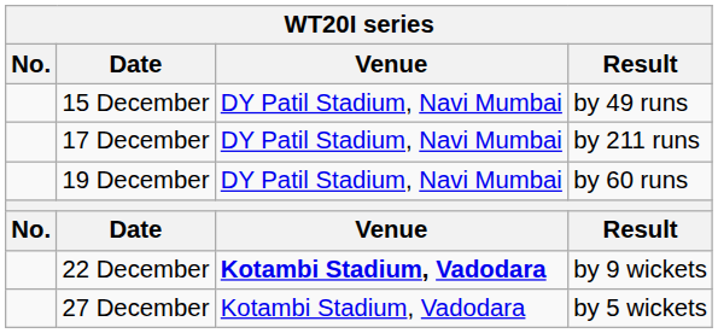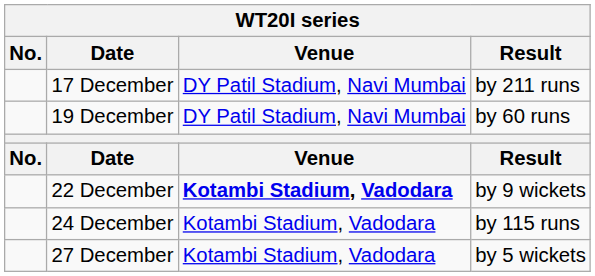- row: 15 December | DY Patil Stadium, Navi Mumbai | by 49 runs
+ row: 24 December | Kotambi Stadium, Vadodara | by 115 runs
